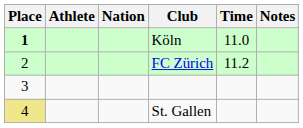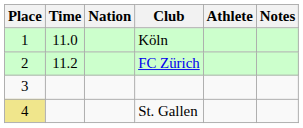columns swapped: Athlete <-> Time
Köln | Place: bold -> normal
